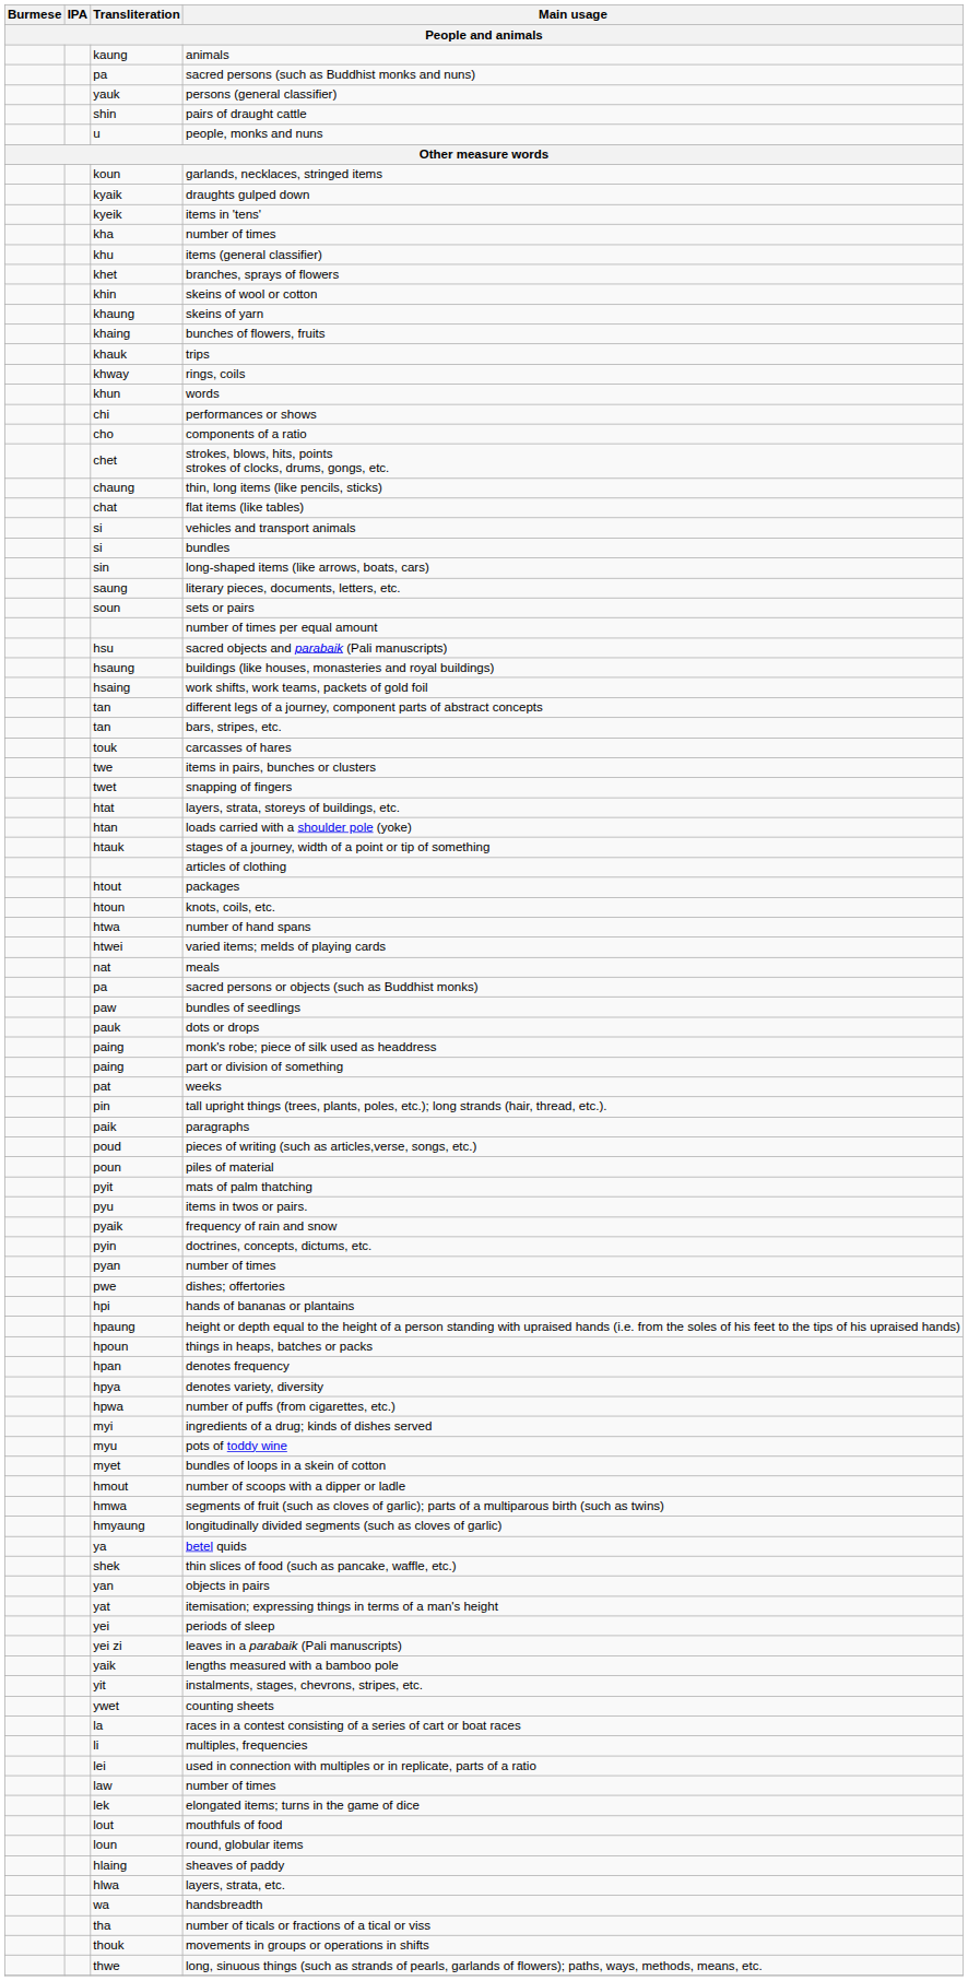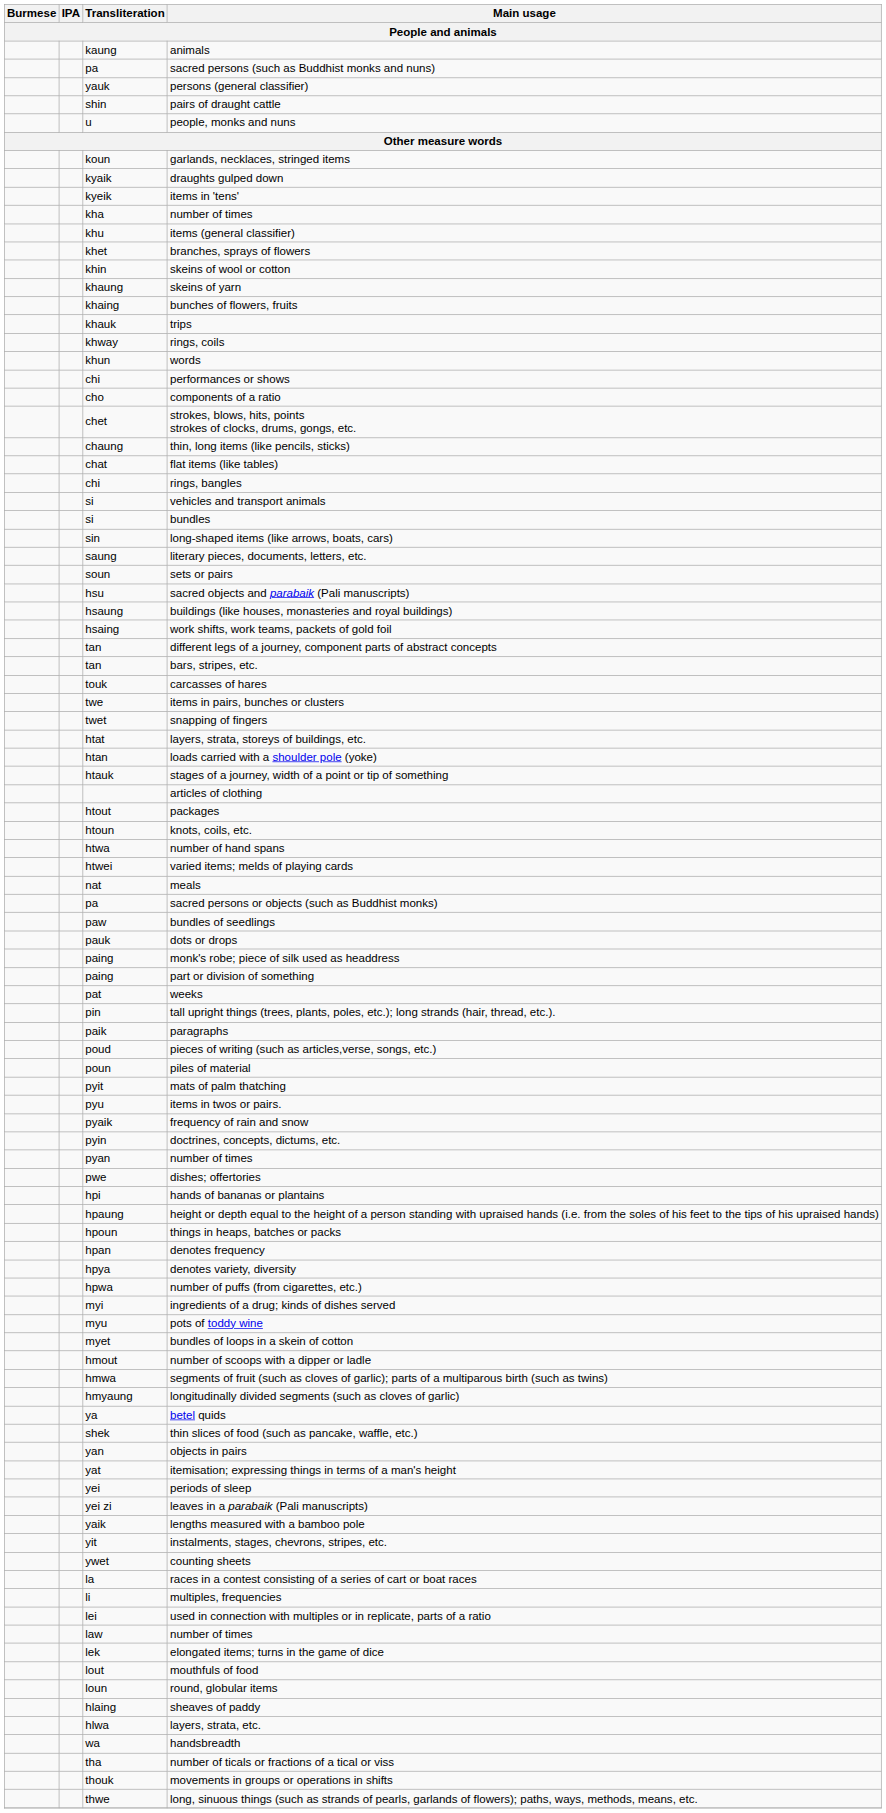+ row: chi | rings, bangles
- row: number of times per equal amount
